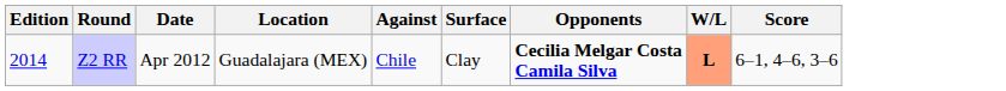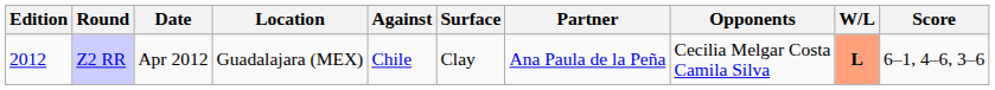+ column: Partner | Ana Paula de la Peña
Z2 RR | Edition: 2014 -> 2012
Z2 RR | Opponents: bold -> normal
